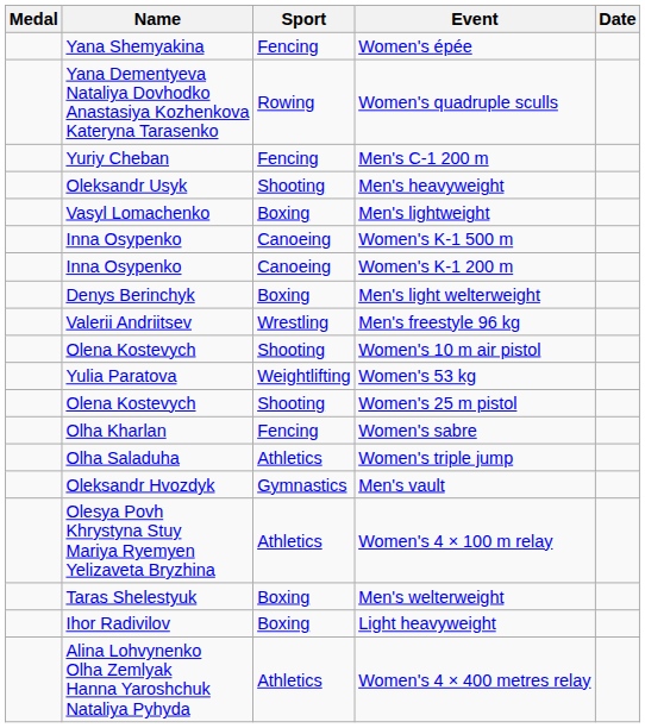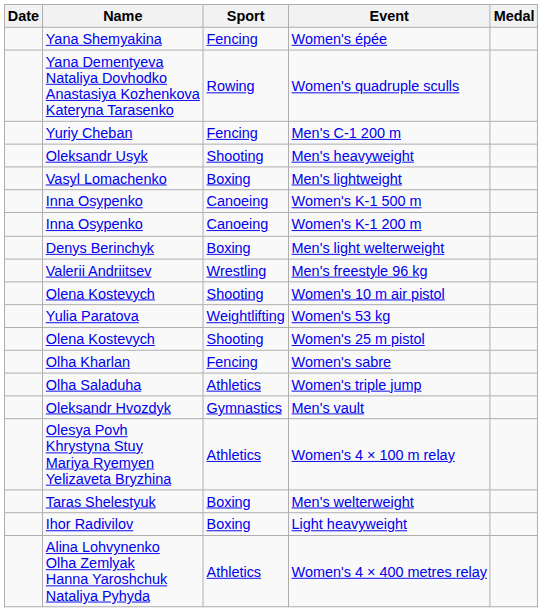columns swapped: Medal <-> Date
